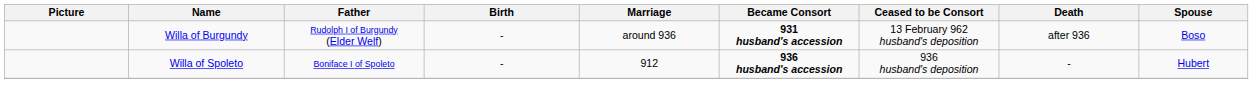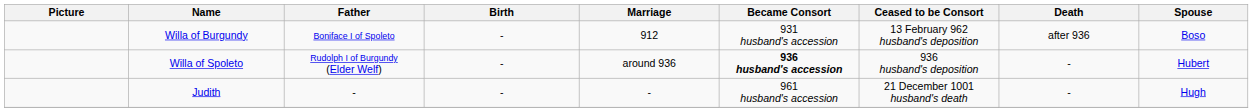Willa of Burgundy | Father: Rudolph I of Burgundy (Elder Welf) -> Boniface I of Spoleto
Willa of Burgundy | Marriage: around 936 -> 912
Willa of Burgundy | Became Consort: bold -> normal
Willa of Spoleto | Father: Boniface I of Spoleto -> Rudolph I of Burgundy (Elder Welf)
Willa of Spoleto | Marriage: 912 -> around 936
+ row: Judith | - | - | - | 961 husband's accession | 21 December 1001 husband's death | - | Hugh
